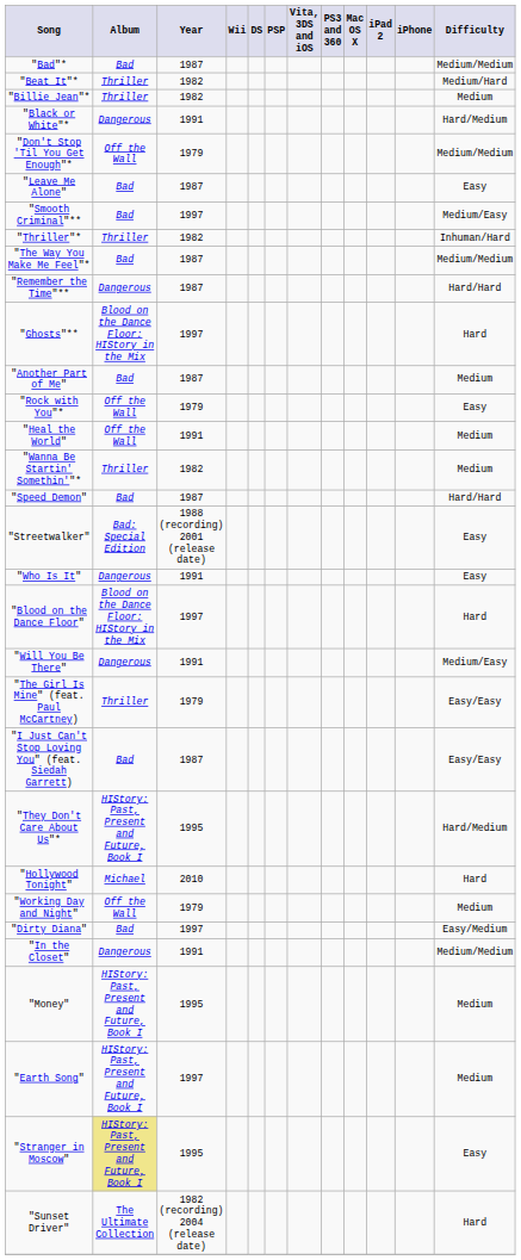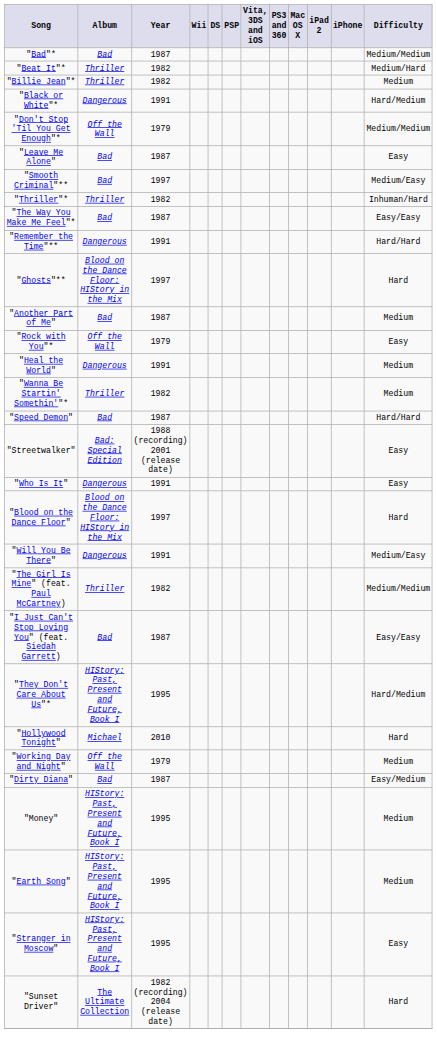"The Way You Make Me Feel"* | Difficulty: Medium/Medium -> Easy/Easy
"Remember the Time"** | Year: 1987 -> 1991
"Heal the World" | Album: Off the Wall -> Dangerous
"The Girl Is Mine" (feat. Paul McCartney) | Year: 1979 -> 1982
"The Girl Is Mine" (feat. Paul McCartney) | Difficulty: Easy/Easy -> Medium/Medium
"Dirty Diana" | Year: 1997 -> 1987
- row: "In the Closet" | Dangerous | 1991 | Medium/Medium
"Earth Song" | Year: 1997 -> 1995
"Stranger in Moscow" | Album: khaki background -> no background
